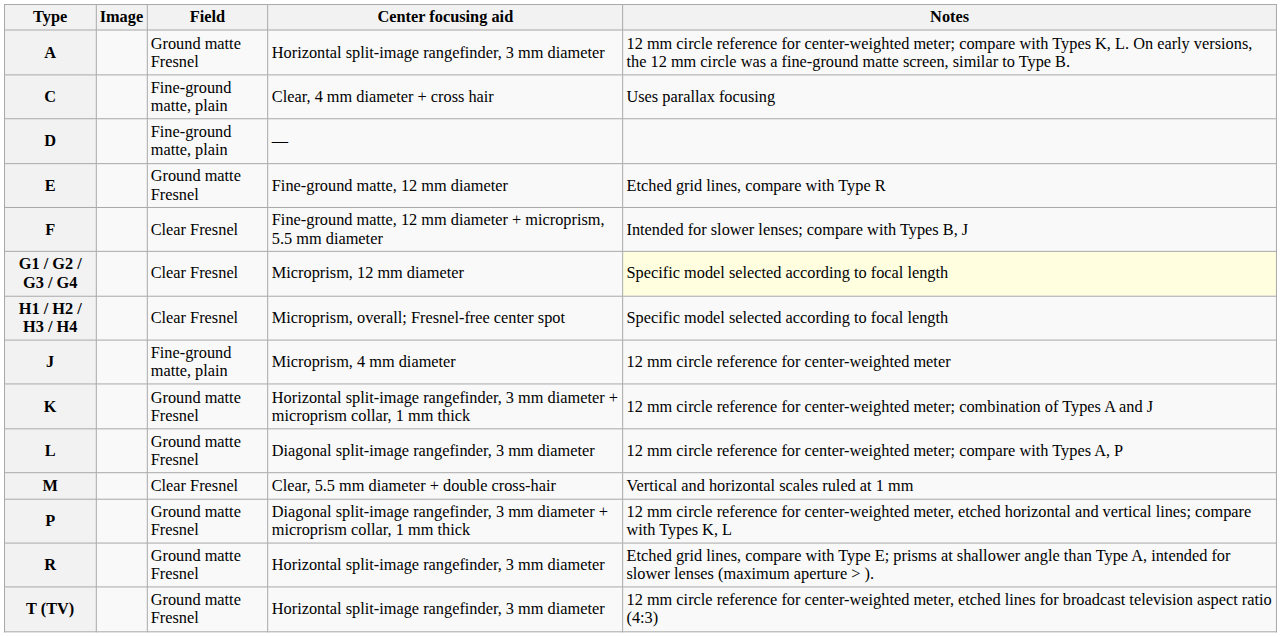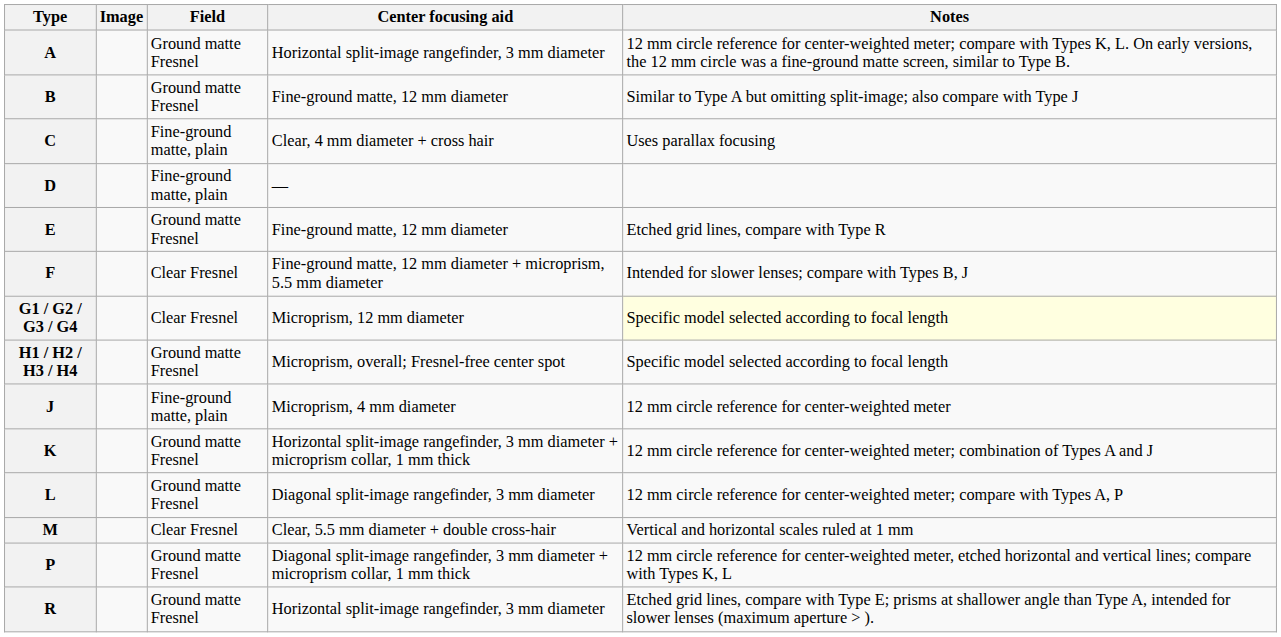+ row: B | Ground matte Fresnel | Fine-ground matte, 12 mm diameter | Similar to Type A but omitting split-image; also compare with Type J
H1 / H2 / H3 / H4 | Field: Clear Fresnel -> Ground matte Fresnel
- row: T (TV) | Ground matte Fresnel | Horizontal split-image rangefinder, 3 mm diameter | 12 mm circle reference for center-weighted meter, etched lines for broadcast television aspect ratio (4:3)
